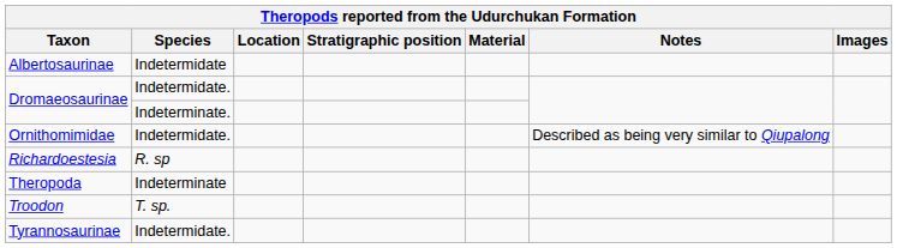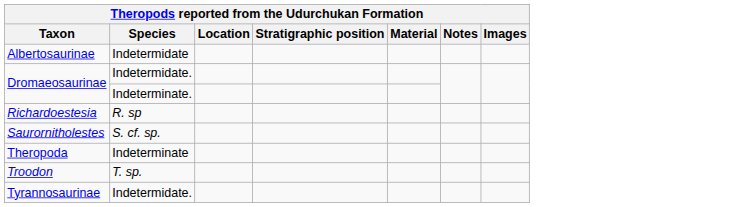- row: Ornithomimidae | Indetermidate. | Described as being very similar to Qiupalong
+ row: Saurornitholestes | S. cf. sp.
